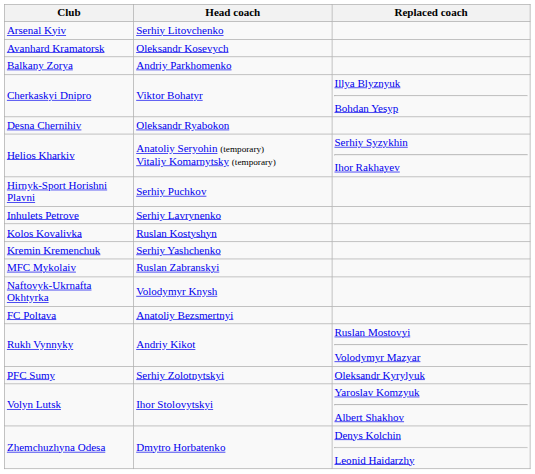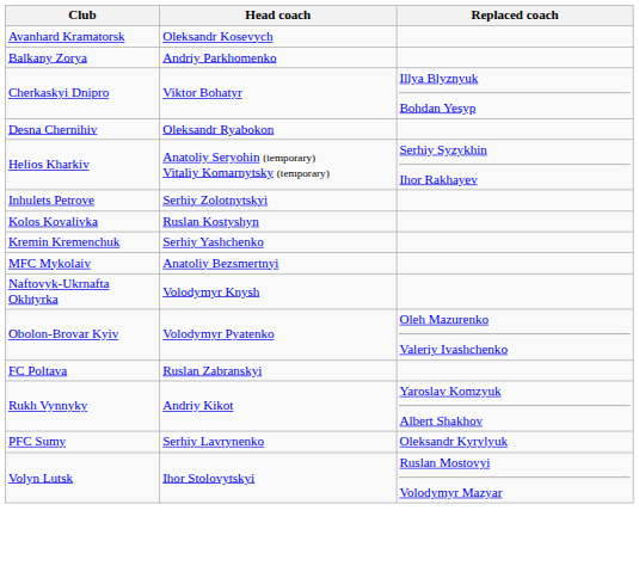- row: Arsenal Kyiv | Serhiy Litovchenko
- row: Hirnyk-Sport Horishni Plavni | Serhiy Puchkov
Inhulets Petrove | Head coach: Serhiy Lavrynenko -> Serhiy Zolotnytskyi
MFC Mykolaiv | Head coach: Ruslan Zabranskyi -> Anatoliy Bezsmertnyi
+ row: Obolon-Brovar Kyiv | Volodymyr Pyatenko | Oleh Mazurenko Valeriy Ivashchenko
FC Poltava | Head coach: Anatoliy Bezsmertnyi -> Ruslan Zabranskyi
Rukh Vynnyky | Replaced coach: Ruslan Mostovyi Volodymyr Mazyar -> Yaroslav Komzyuk Albert Shakhov
PFC Sumy | Head coach: Serhiy Zolotnytskyi -> Serhiy Lavrynenko
Volyn Lutsk | Replaced coach: Yaroslav Komzyuk Albert Shakhov -> Ruslan Mostovyi Volodymyr Mazyar
- row: Zhemchuzhyna Odesa | Dmytro Horbatenko | Denys Kolchin Leonid Haidarzhy
